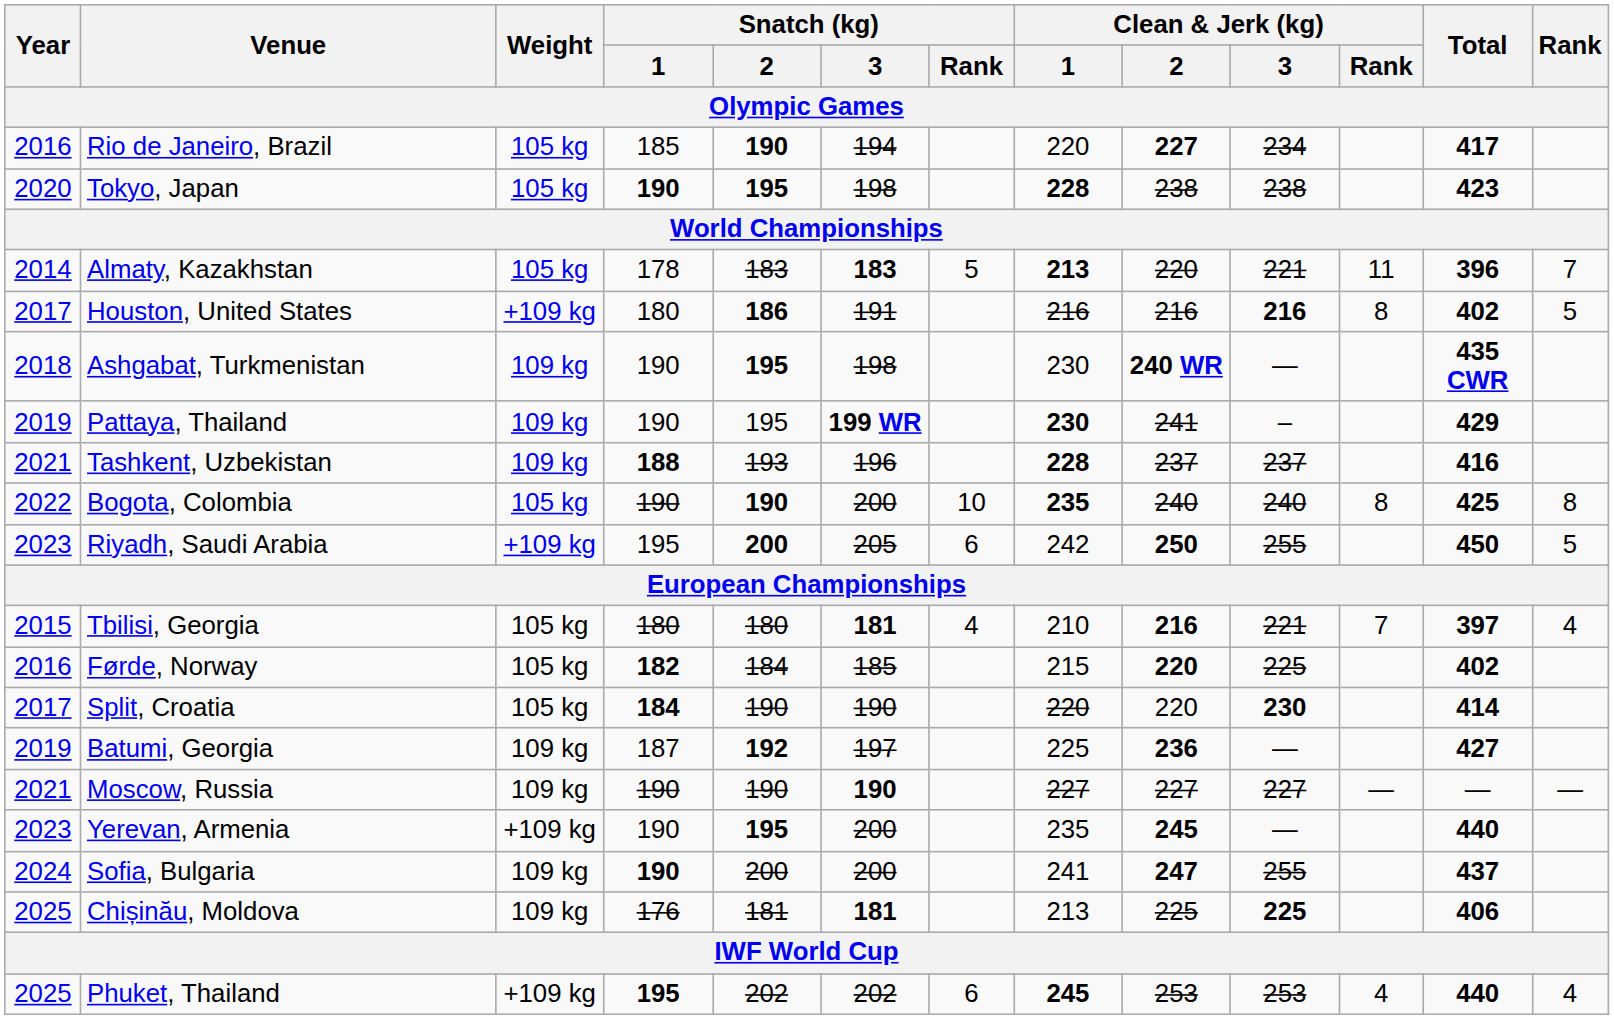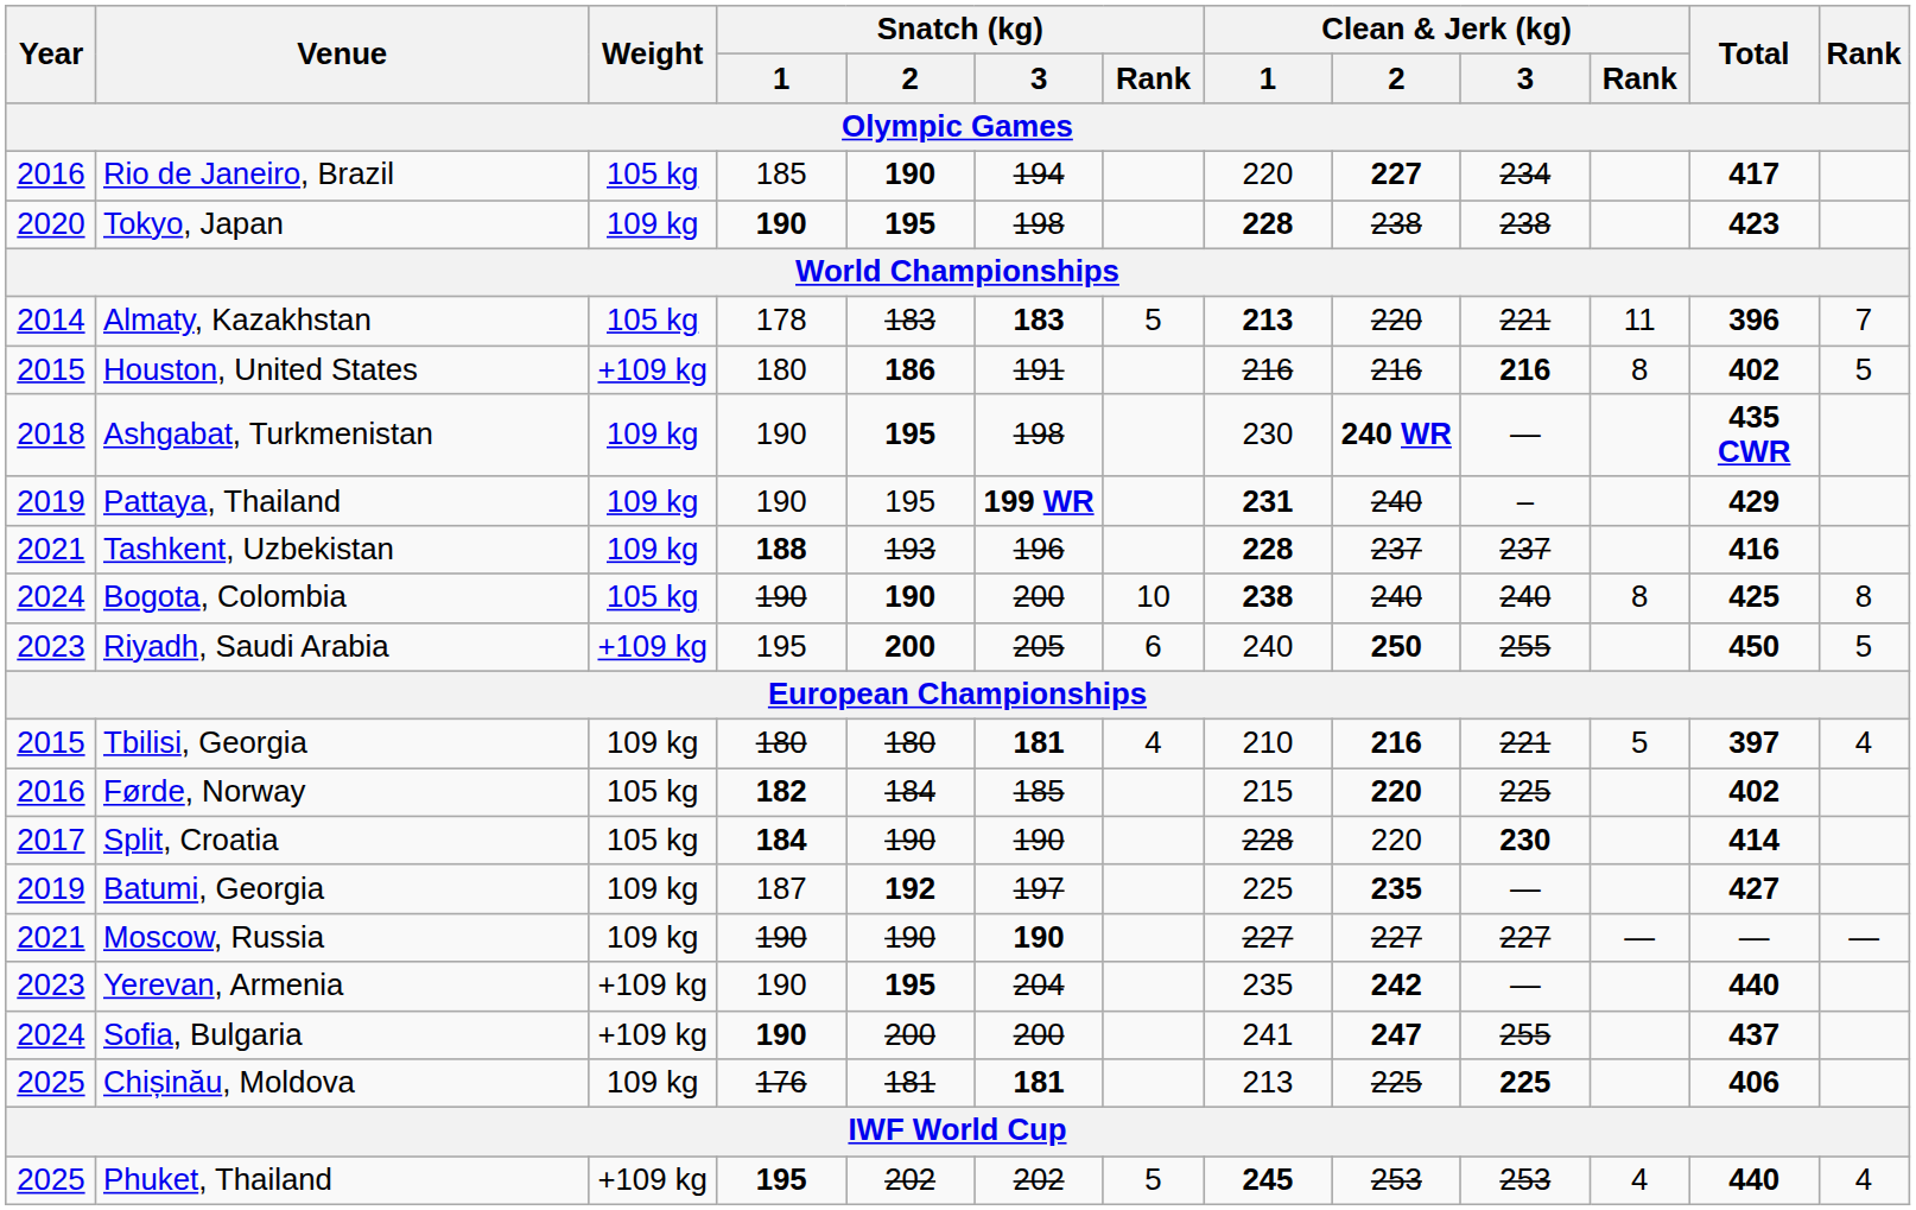Tokyo, Japan | Weight: 105 kg -> 109 kg
Houston, United States | Year: 2017 -> 2015
Pattaya, Thailand | Clean & Jerk (kg) / 1: 230 -> 231
Pattaya, Thailand | Clean & Jerk (kg) / 2: 241 -> 240
Bogota, Colombia | Year: 2022 -> 2024
Bogota, Colombia | Clean & Jerk (kg) / 1: 235 -> 238
Riyadh, Saudi Arabia | Clean & Jerk (kg) / 1: 242 -> 240
Tbilisi, Georgia | Weight: 105 kg -> 109 kg
Tbilisi, Georgia | Clean & Jerk (kg) / Rank: 7 -> 5
Split, Croatia | Clean & Jerk (kg) / 1: 220 -> 228
Batumi, Georgia | Clean & Jerk (kg) / 2: 236 -> 235
Yerevan, Armenia | Snatch (kg) / 3: 200 -> 204
Yerevan, Armenia | Clean & Jerk (kg) / 2: 245 -> 242
Sofia, Bulgaria | Weight: 109 kg -> +109 kg
Phuket, Thailand | Snatch (kg) / Rank: 6 -> 5
